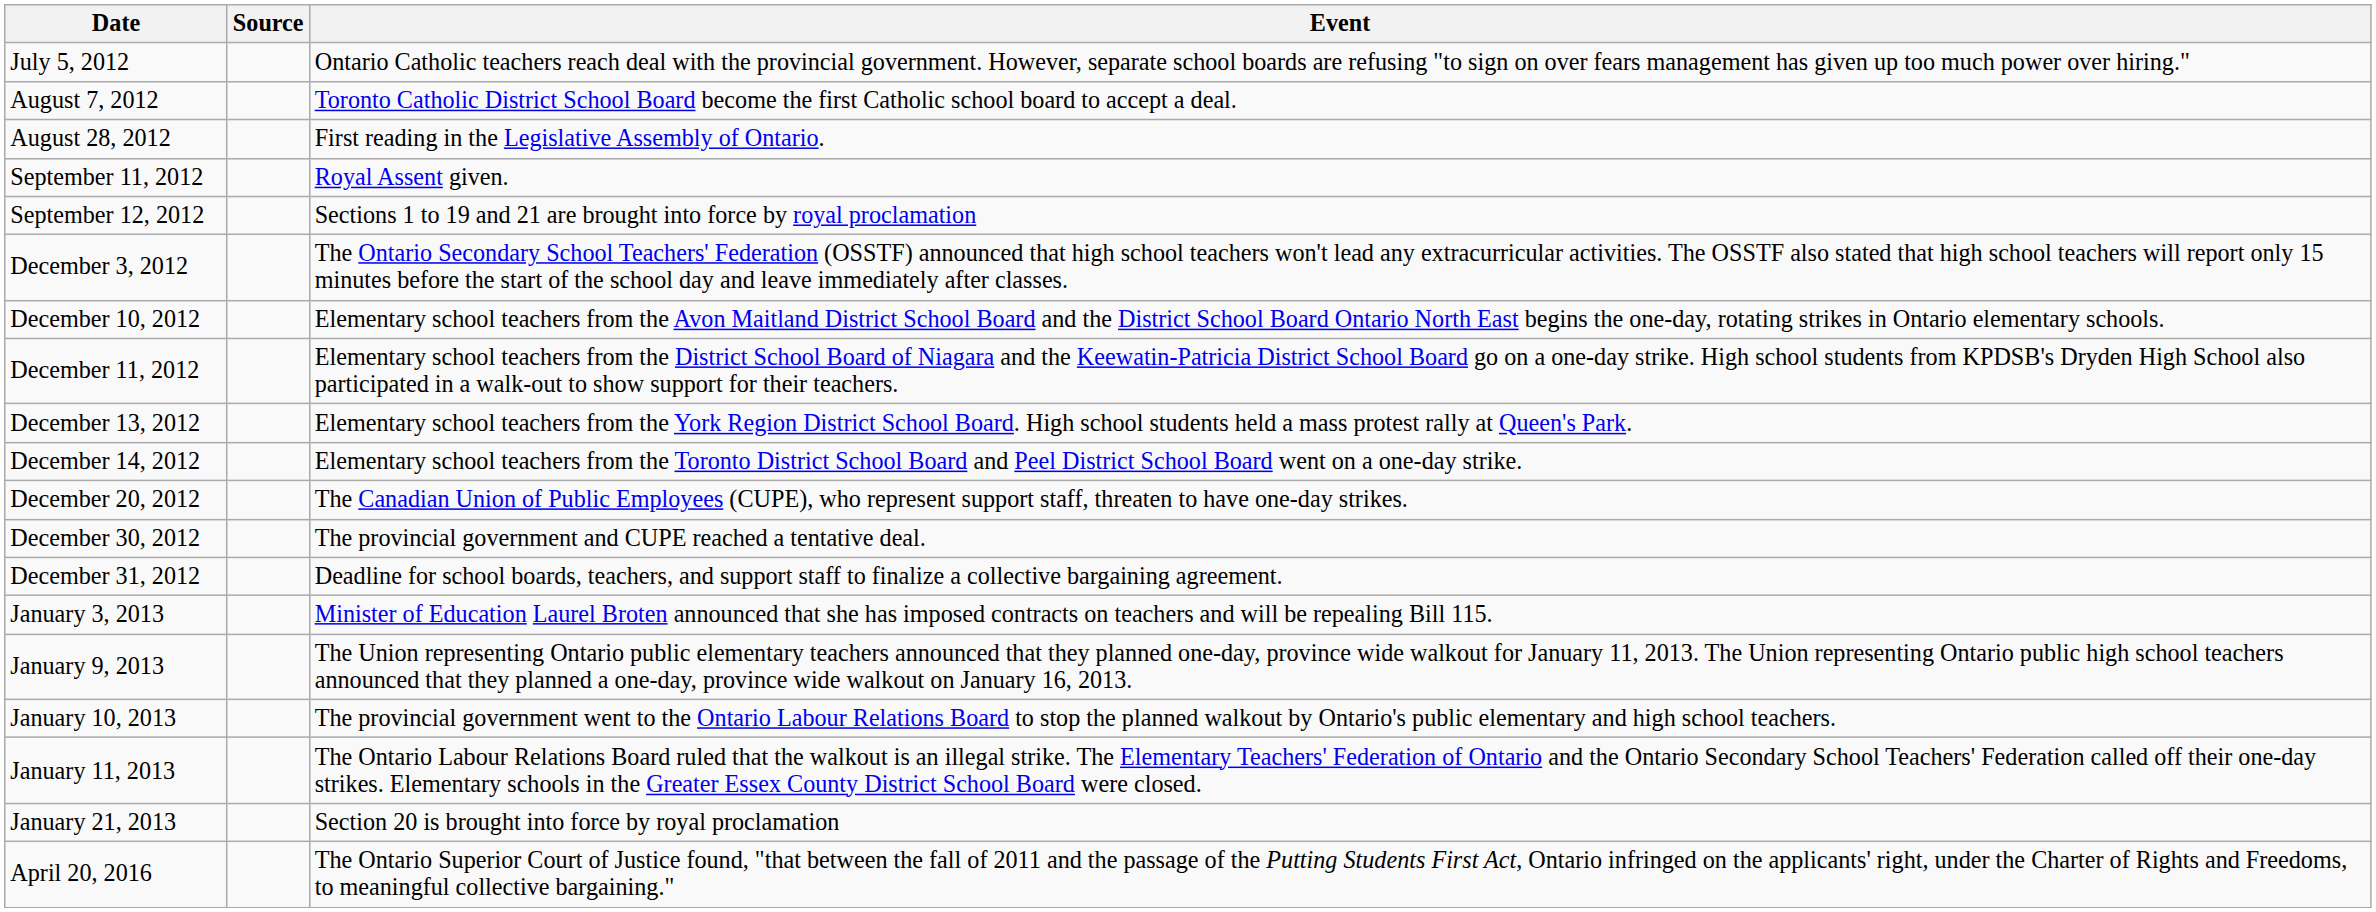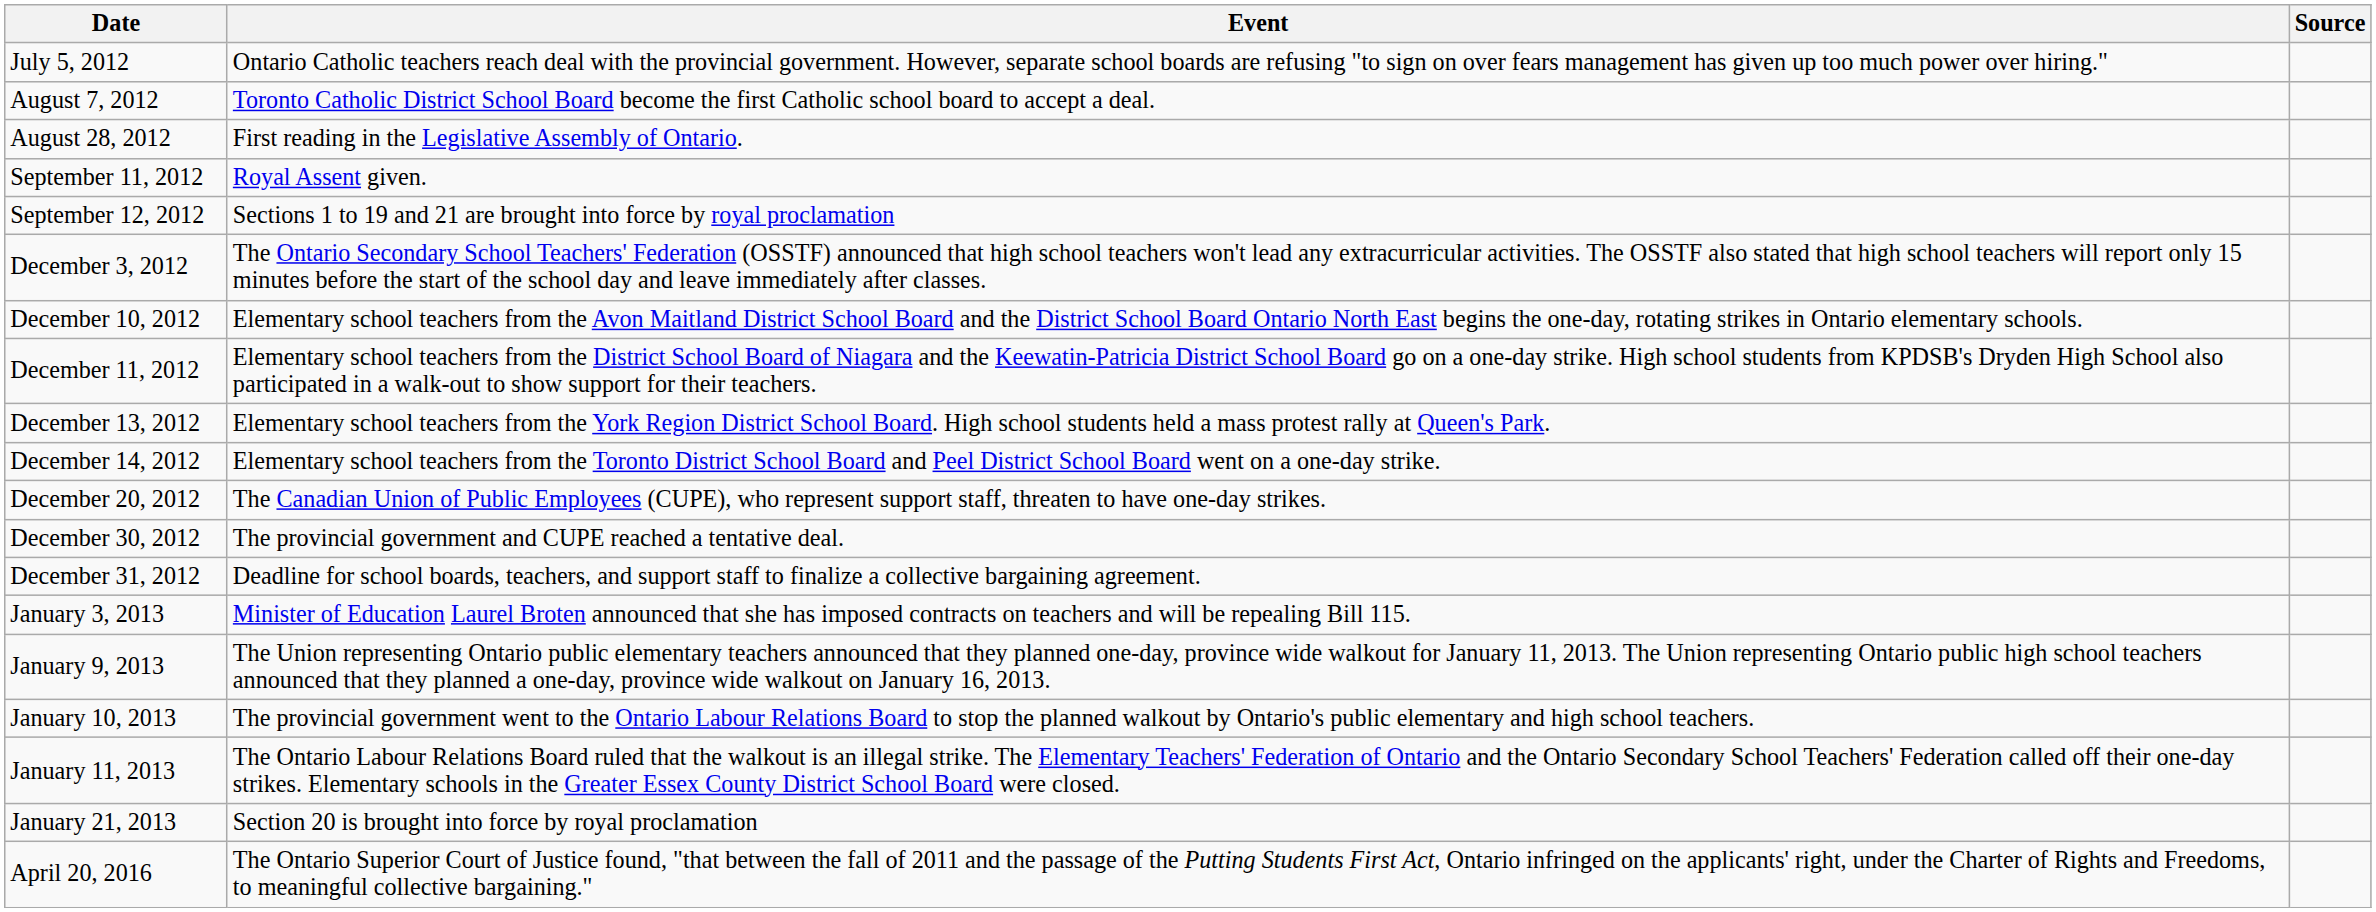columns swapped: Event <-> Source
